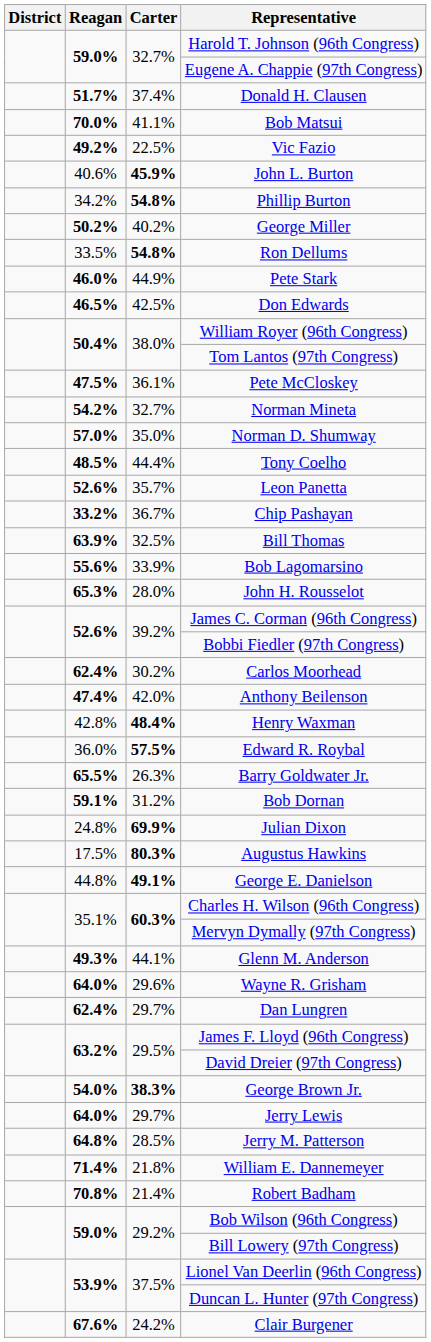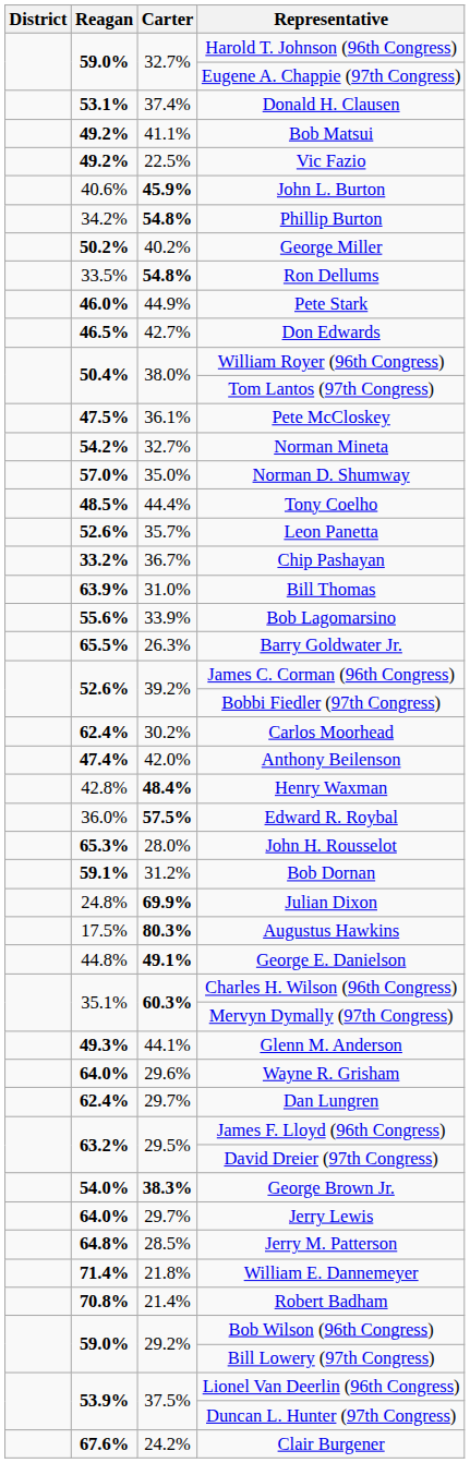Donald H. Clausen | Reagan: 51.7% -> 53.1%
Bob Matsui | Reagan: 70.0% -> 49.2%
Don Edwards | Carter: 42.5% -> 42.7%
Bill Thomas | Carter: 32.5% -> 31.0%
rows swapped: Barry Goldwater Jr. <-> John H. Rousselot
